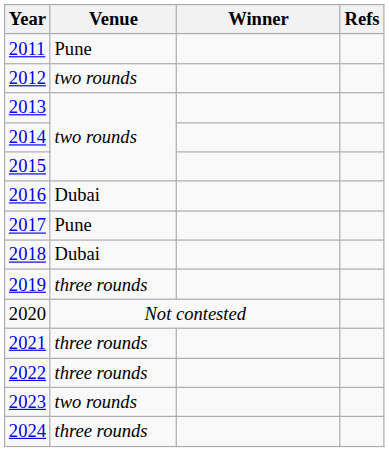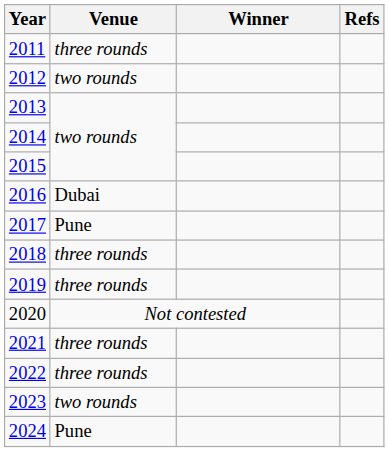2011 | Venue: Pune -> three rounds
2018 | Venue: Dubai -> three rounds
2024 | Venue: three rounds -> Pune
